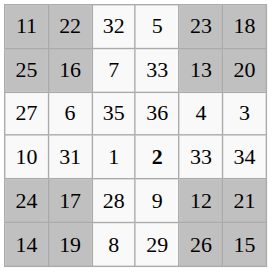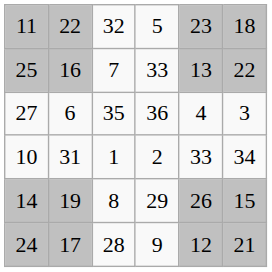25 | column 6: 20 -> 22
10 | column 4: bold -> normal
rows swapped: 14 <-> 24
